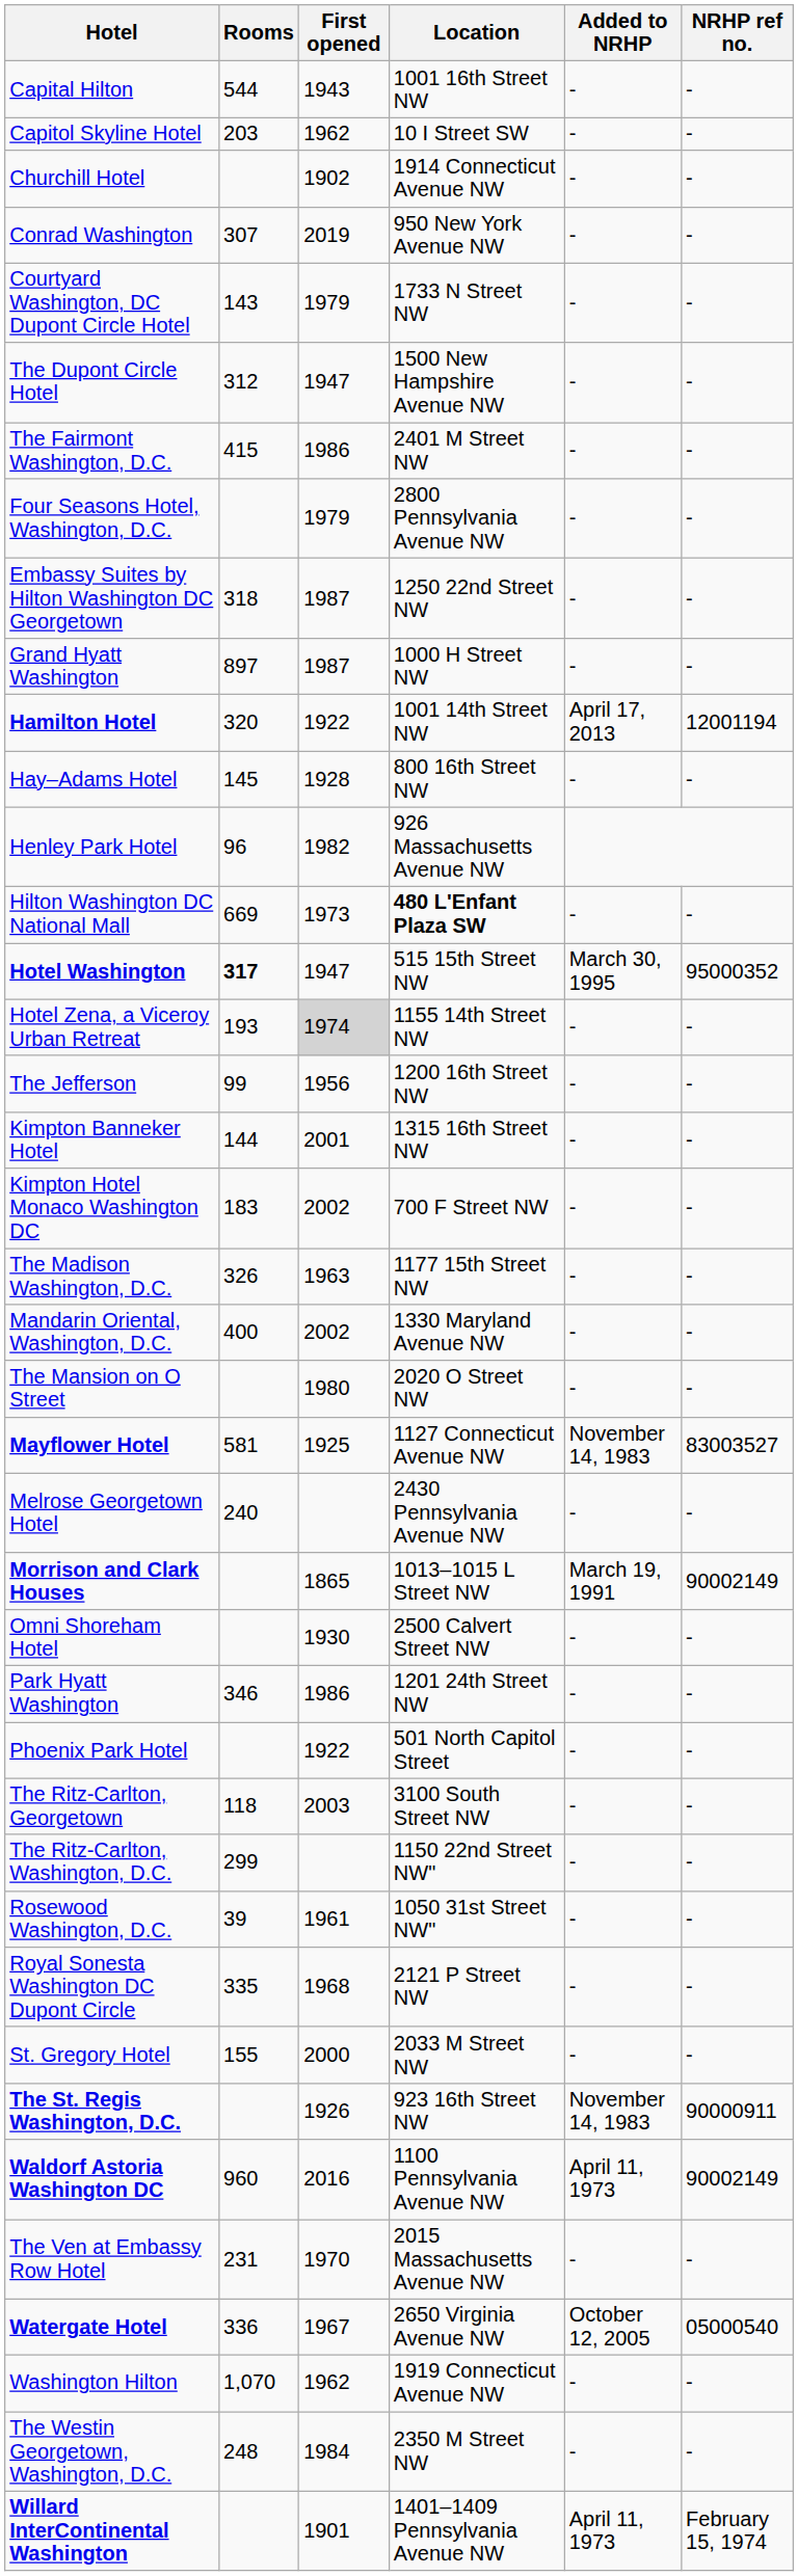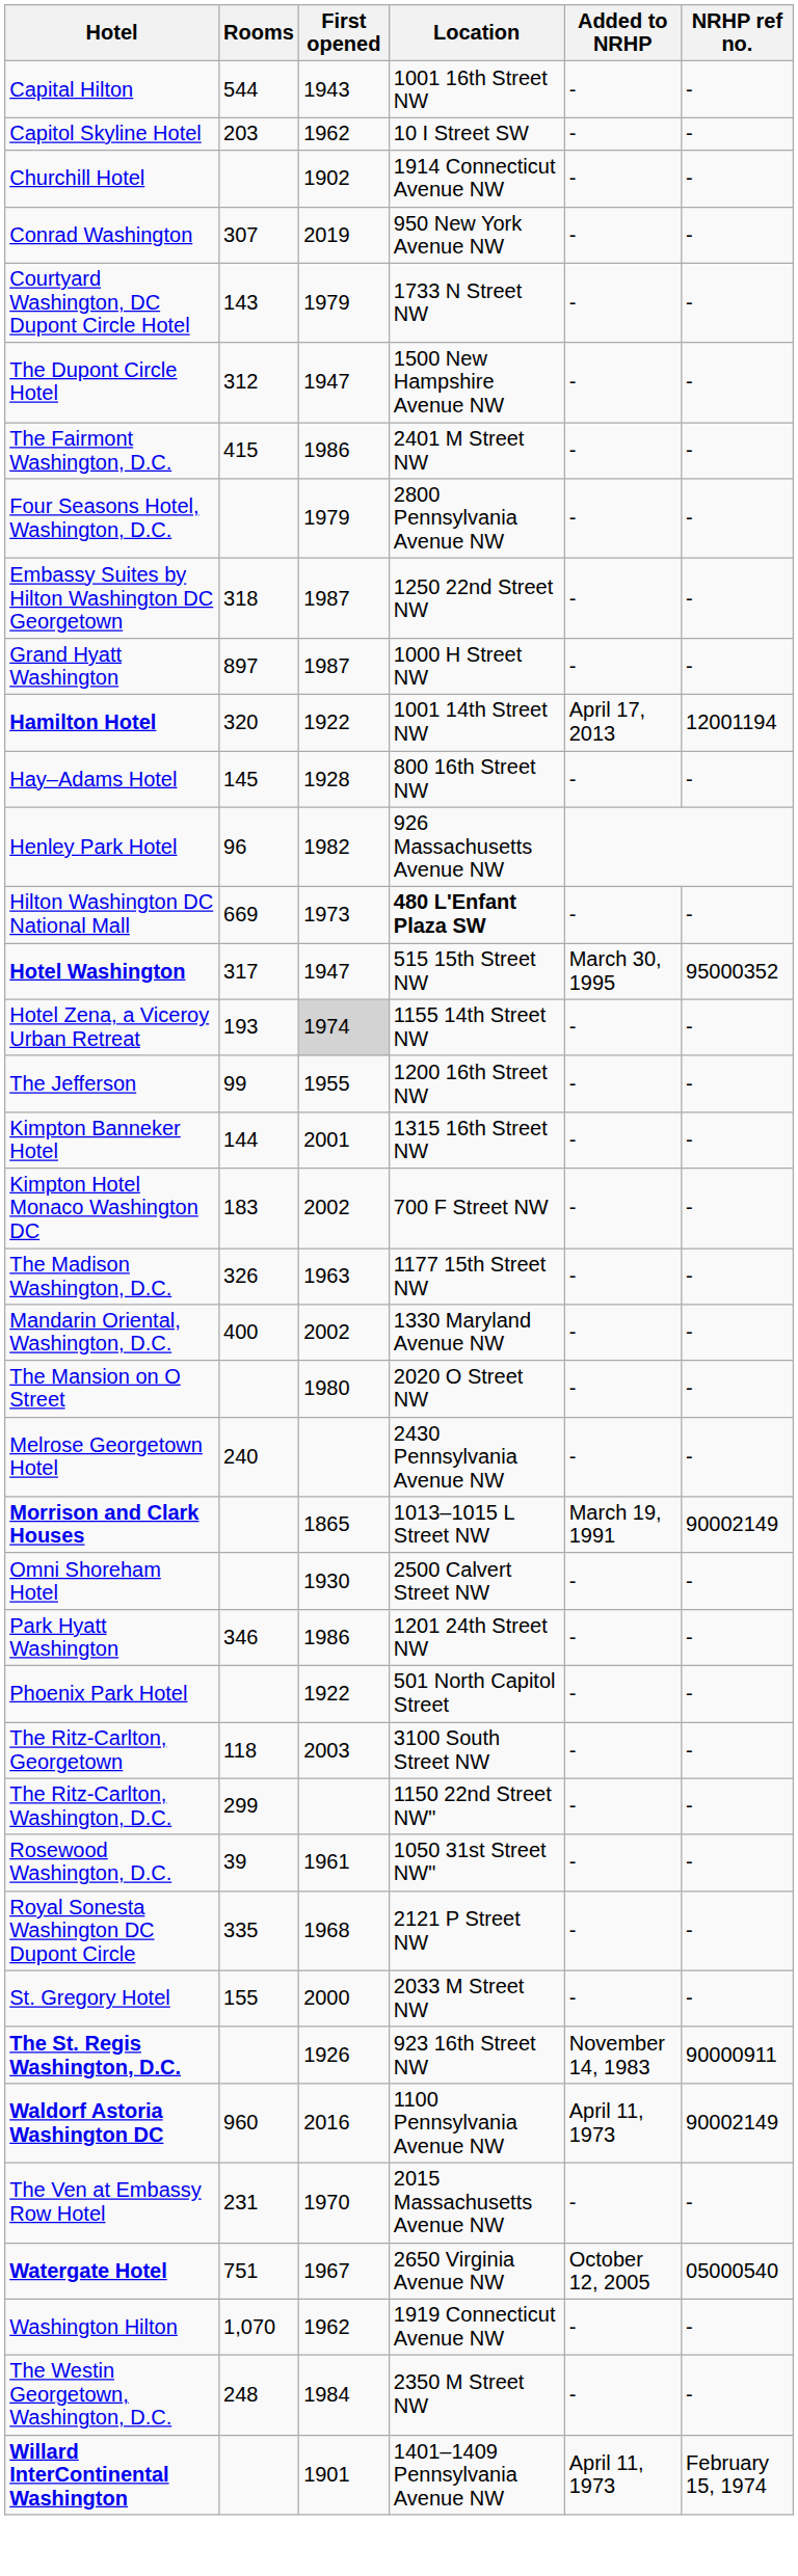Hotel Washington | Rooms: bold -> normal
The Jefferson | First opened: 1956 -> 1955
- row: Mayflower Hotel | 581 | 1925 | 1127 Connecticut Avenue NW | November 14, 1983 | 83003527
Watergate Hotel | Rooms: 336 -> 751
